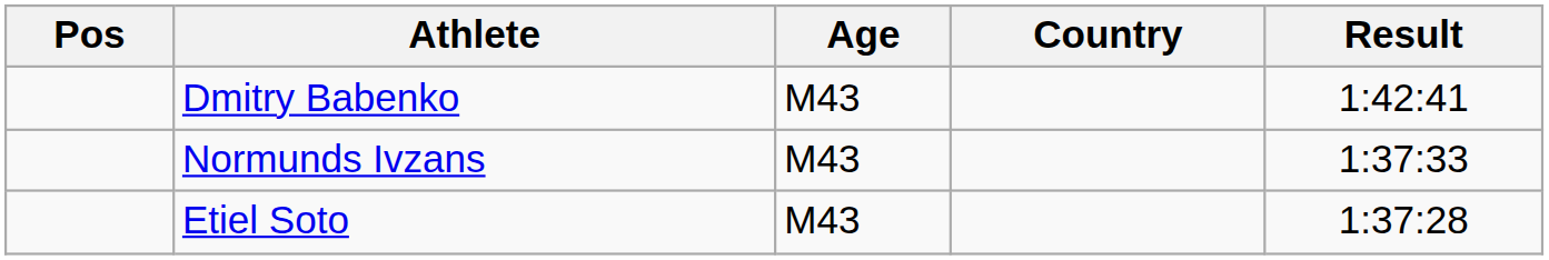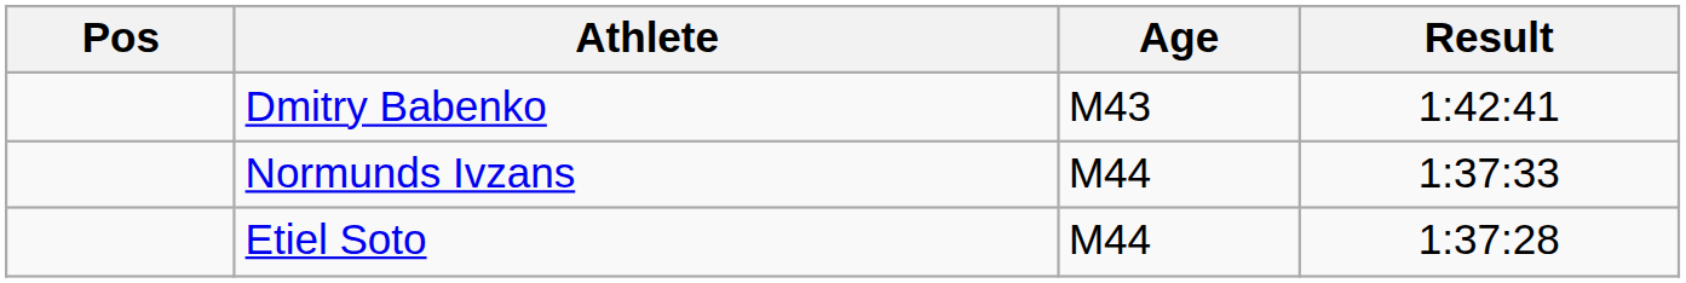- column: Country
Normunds Ivzans | Age: M43 -> M44
Etiel Soto | Age: M43 -> M44
